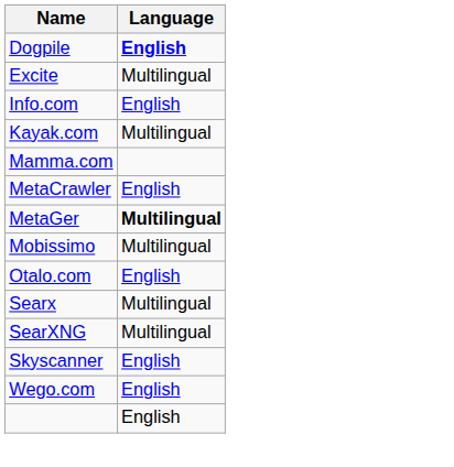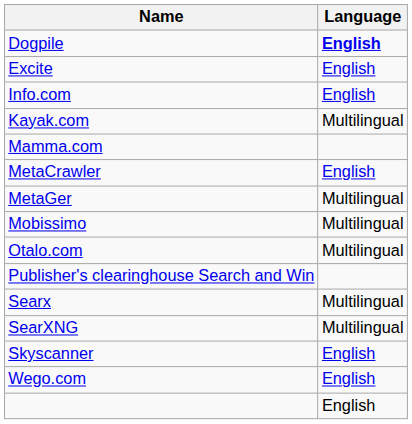Excite | Language: Multilingual -> English
MetaGer | Language: bold -> normal
Otalo.com | Language: English -> Multilingual
+ row: Publisher's clearinghouse Search and Win
